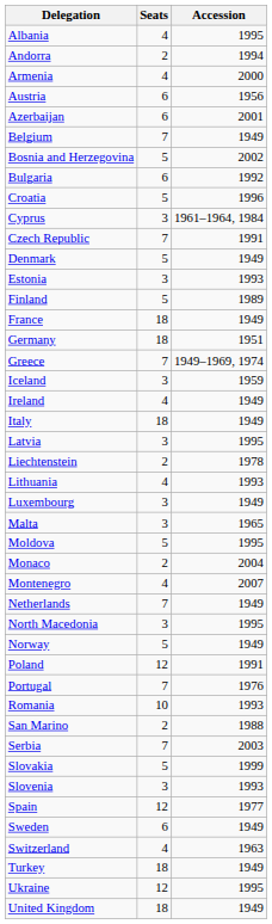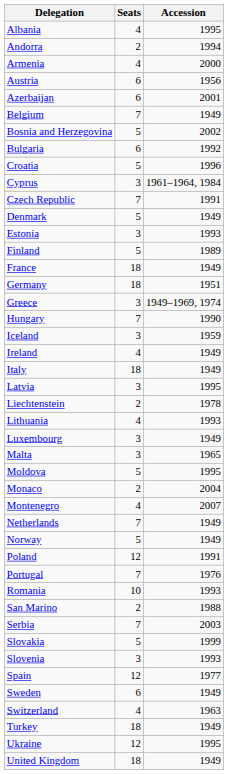Greece | Seats: 7 -> 3
+ row: Hungary | 7 | 1990
- row: North Macedonia | 3 | 1995
